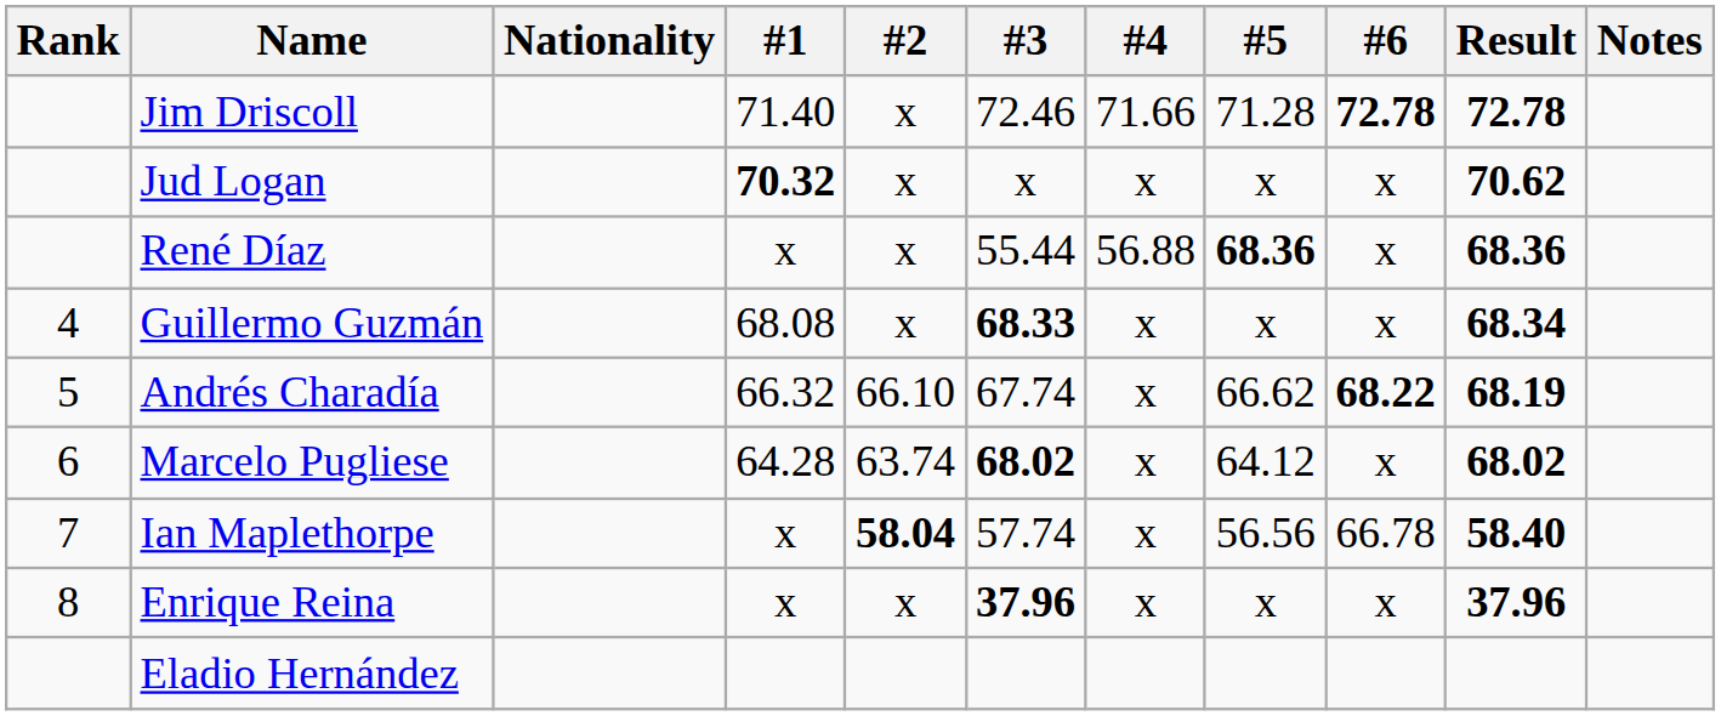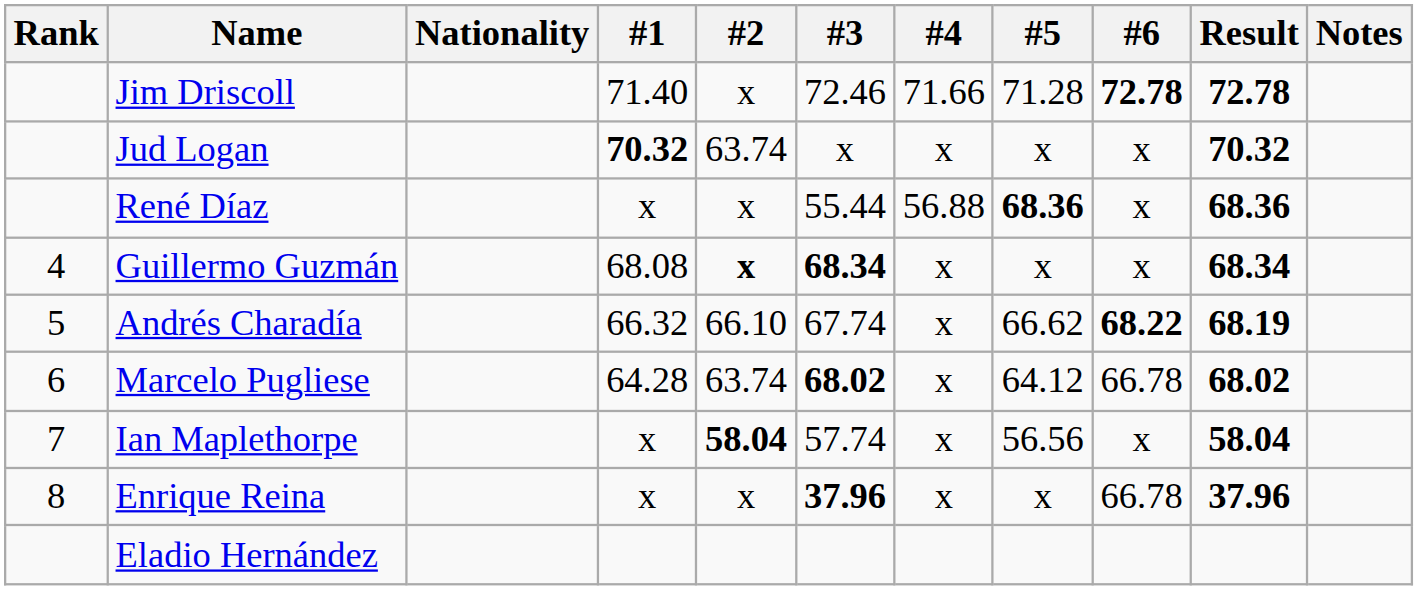Jud Logan | #2: x -> 63.74
Jud Logan | Result: 70.62 -> 70.32
Guillermo Guzmán | #2: normal -> bold
Guillermo Guzmán | #3: 68.33 -> 68.34
Marcelo Pugliese | #6: x -> 66.78
Ian Maplethorpe | #6: 66.78 -> x
Ian Maplethorpe | Result: 58.40 -> 58.04
Enrique Reina | #6: x -> 66.78
